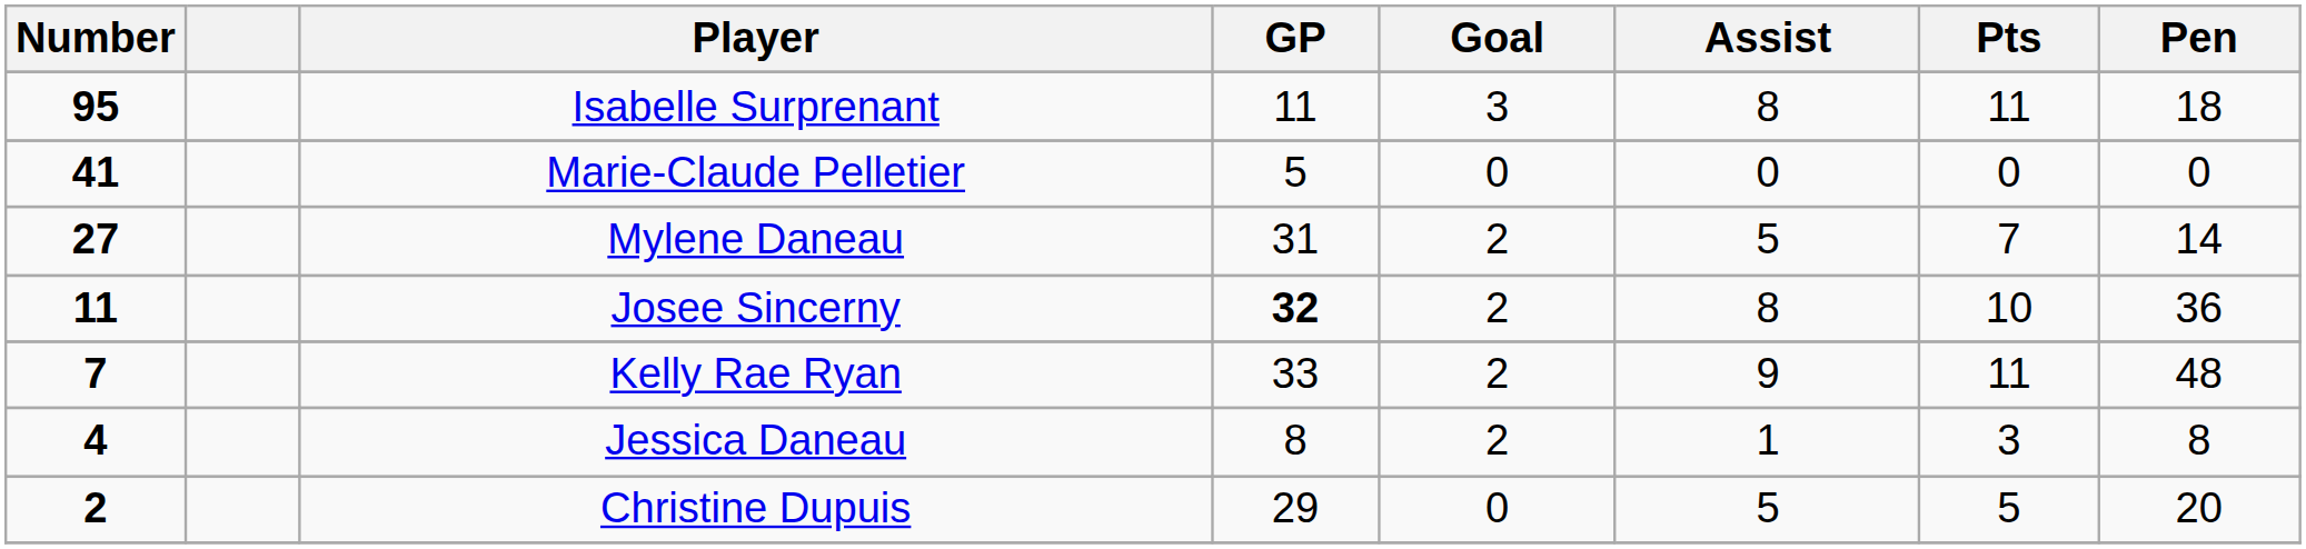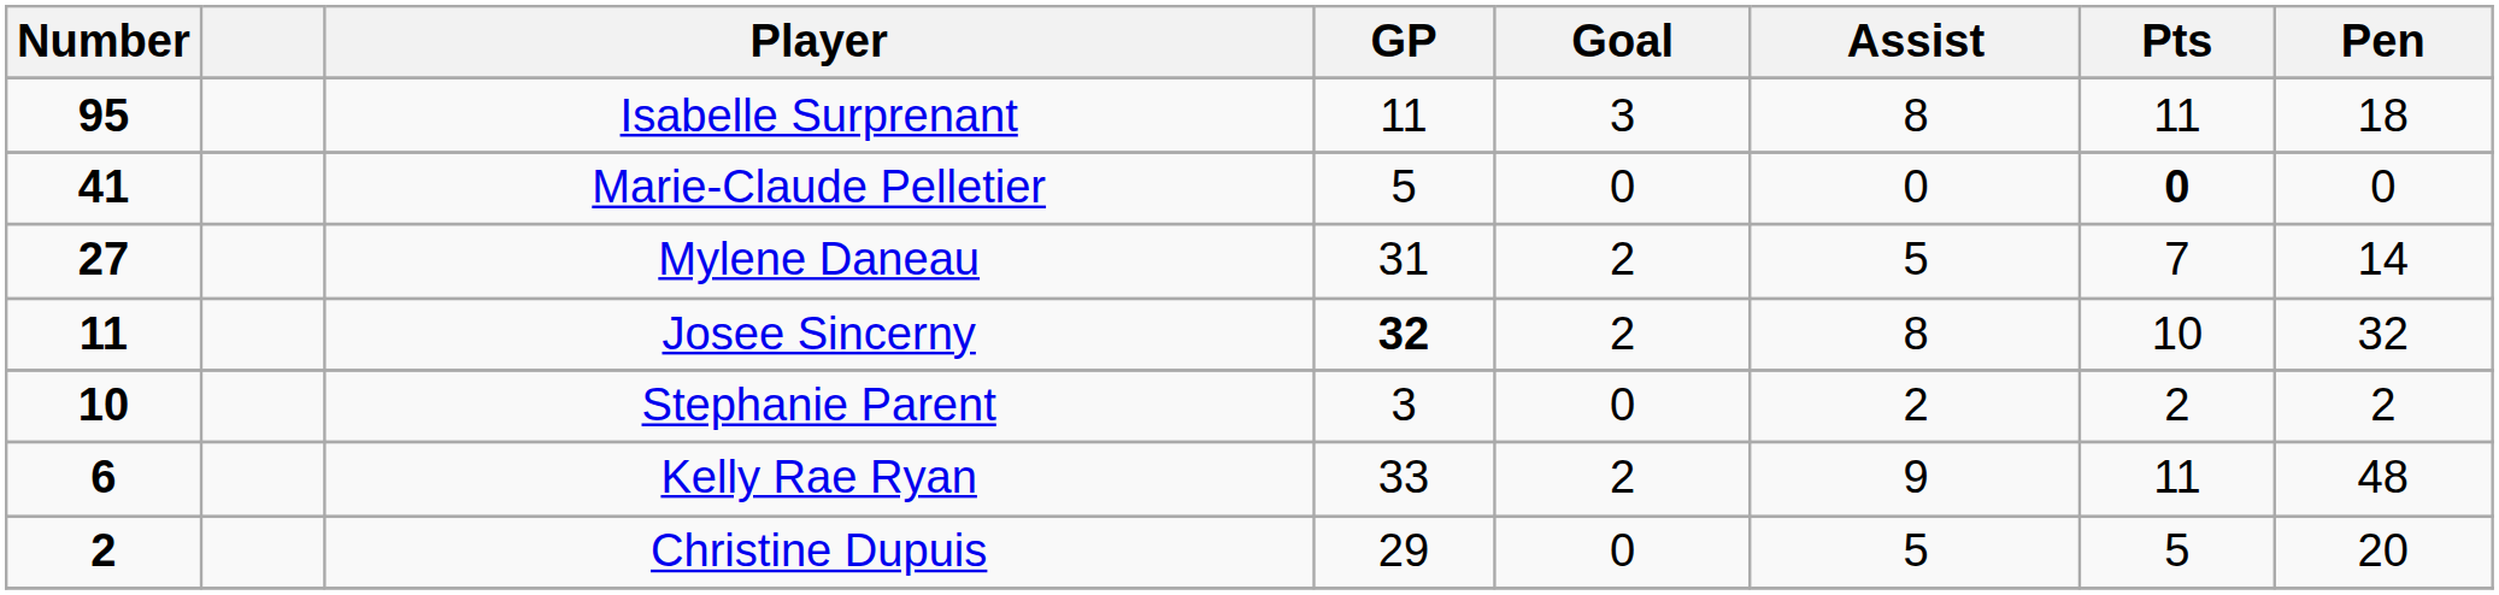Marie-Claude Pelletier | Pts: normal -> bold
Josee Sincerny | Pen: 36 -> 32
+ row: 10 | Stephanie Parent | 3 | 0 | 2 | 2 | 2
Kelly Rae Ryan | Number: 7 -> 6
- row: 4 | Jessica Daneau | 8 | 2 | 1 | 3 | 8
